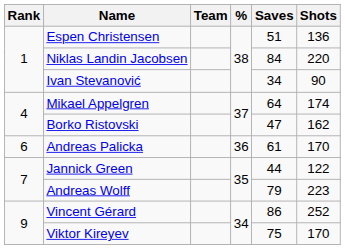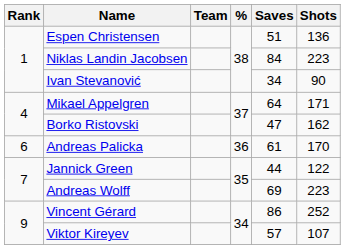Niklas Landin Jacobsen | Shots: 220 -> 223
Mikael Appelgren | Shots: 174 -> 171
Andreas Wolff | Saves: 79 -> 69
Viktor Kireyev | Saves: 75 -> 57
Viktor Kireyev | Shots: 170 -> 107
